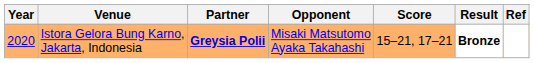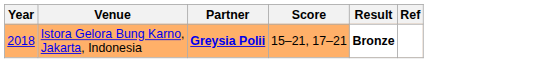- column: Opponent | Misaki Matsutomo Ayaka Takahashi
Istora Gelora Bung Karno, Jakarta, Indonesia | Year: 2020 -> 2018
